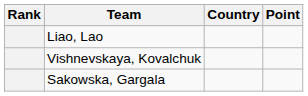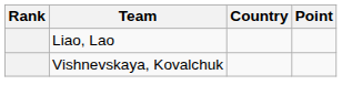- row: Sakowska, Gargala
